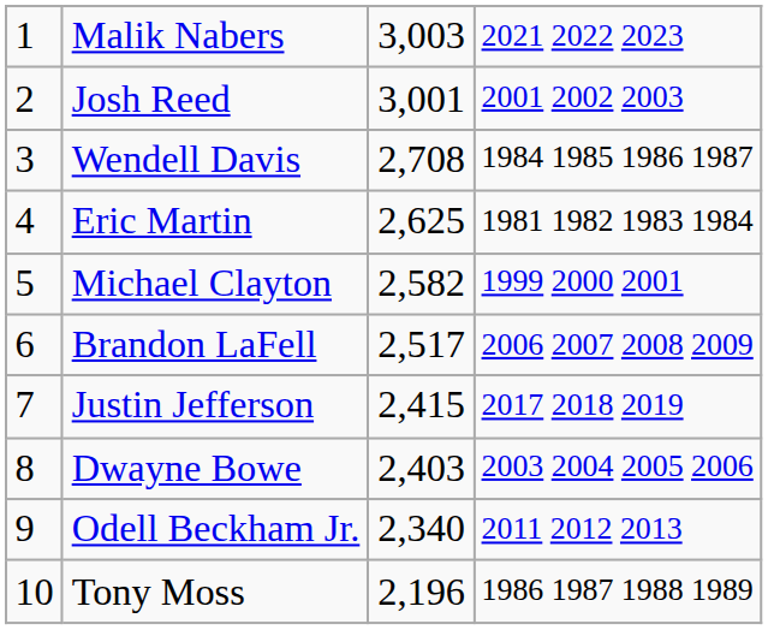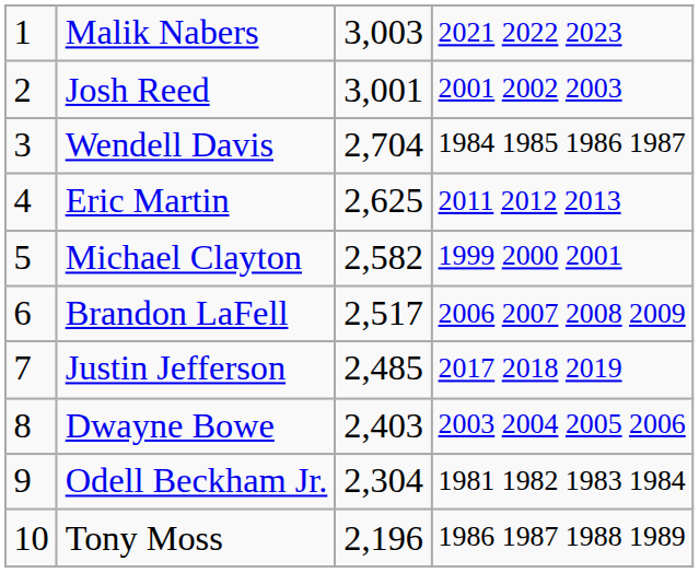Wendell Davis | column 3: 2,708 -> 2,704
Eric Martin | column 4: 1981 1982 1983 1984 -> 2011 2012 2013
Justin Jefferson | column 3: 2,415 -> 2,485
Odell Beckham Jr. | column 3: 2,340 -> 2,304
Odell Beckham Jr. | column 4: 2011 2012 2013 -> 1981 1982 1983 1984
